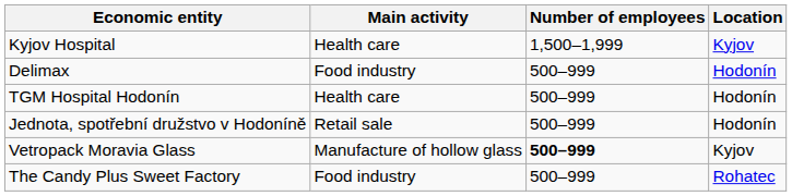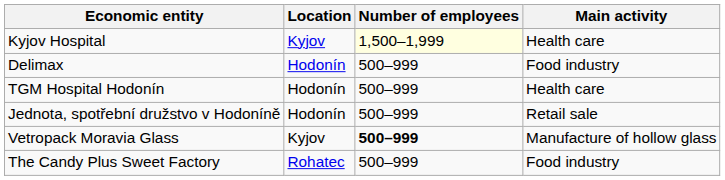columns swapped: Location <-> Main activity
Kyjov Hospital | Number of employees: no background -> lightyellow background
